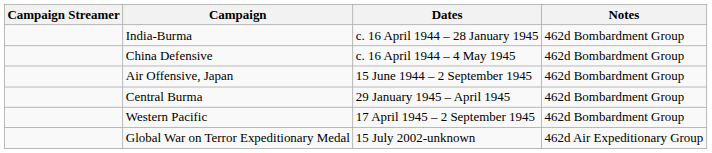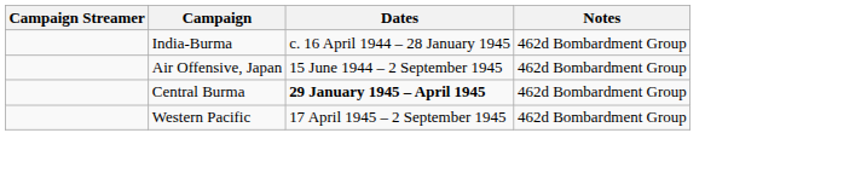- row: China Defensive | c. 16 April 1944 – 4 May 1945 | 462d Bombardment Group
Central Burma | Dates: normal -> bold
- row: Global War on Terror Expeditionary Medal | 15 July 2002-unknown | 462d Air Expeditionary Group
